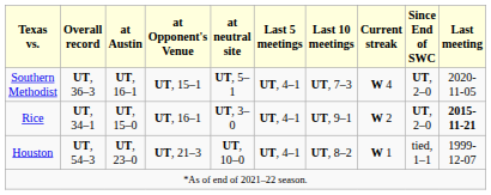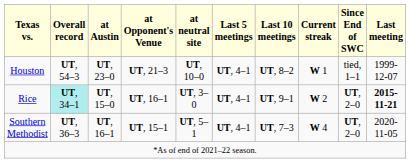rows swapped: Houston <-> Southern Methodist
Rice | Overall record: no background -> paleturquoise background
